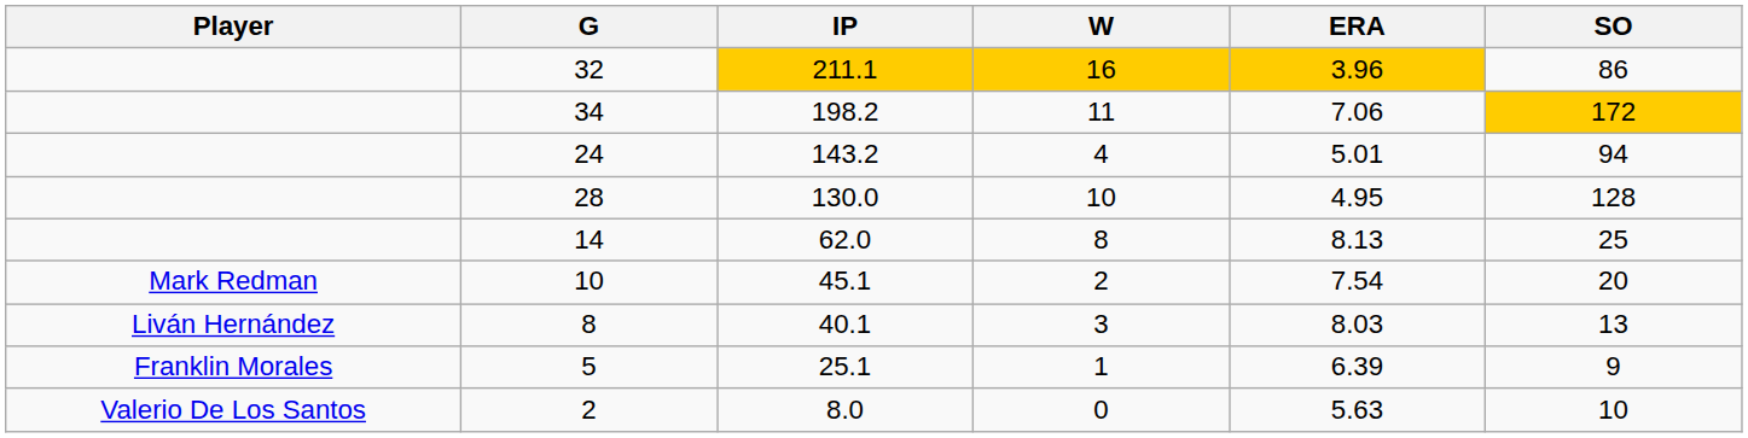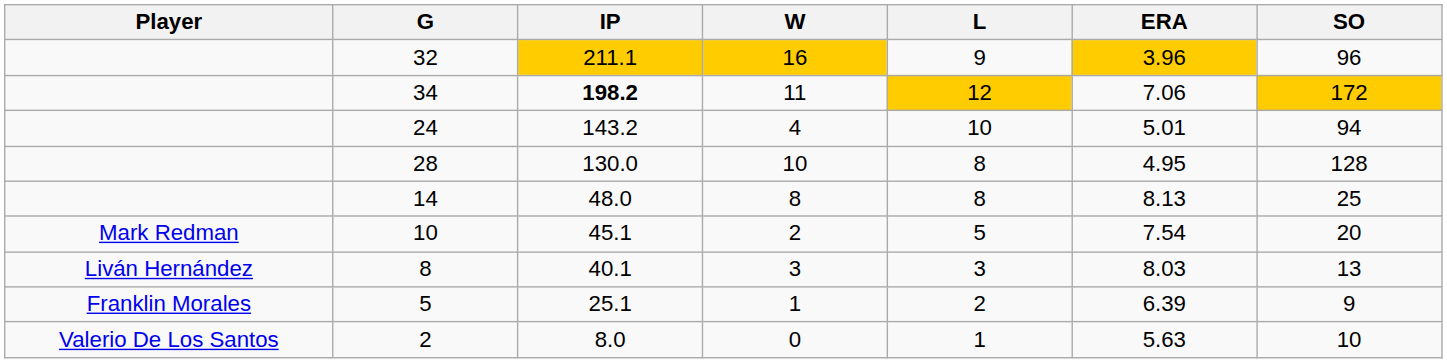+ column: L | 9 | 12 | 10 | 8 | 8 | 5 | 3 | 2 | 1
32 | SO: 86 -> 96
34 | IP: normal -> bold
14 | IP: 62.0 -> 48.0
